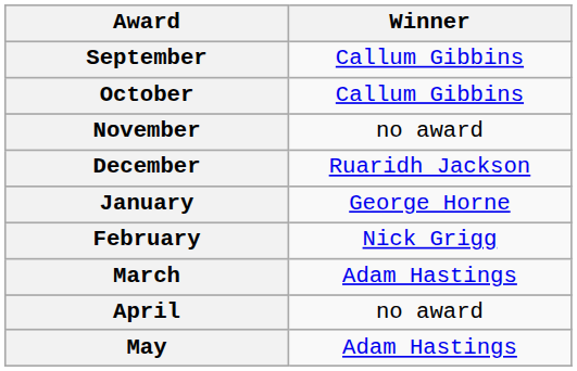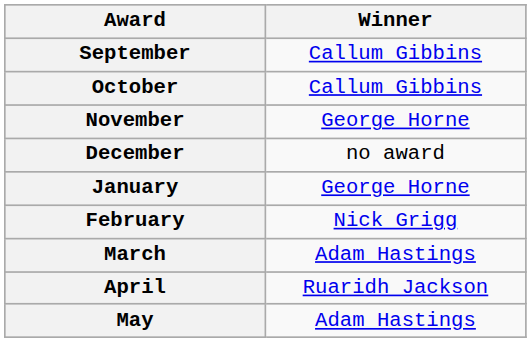November | Winner: no award -> George Horne
December | Winner: Ruaridh Jackson -> no award
April | Winner: no award -> Ruaridh Jackson
